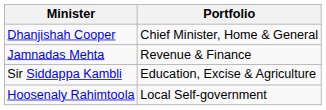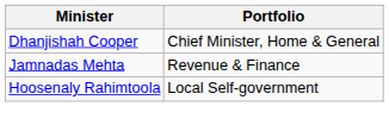- row: Sir Siddappa Kambli | Education, Excise & Agriculture
